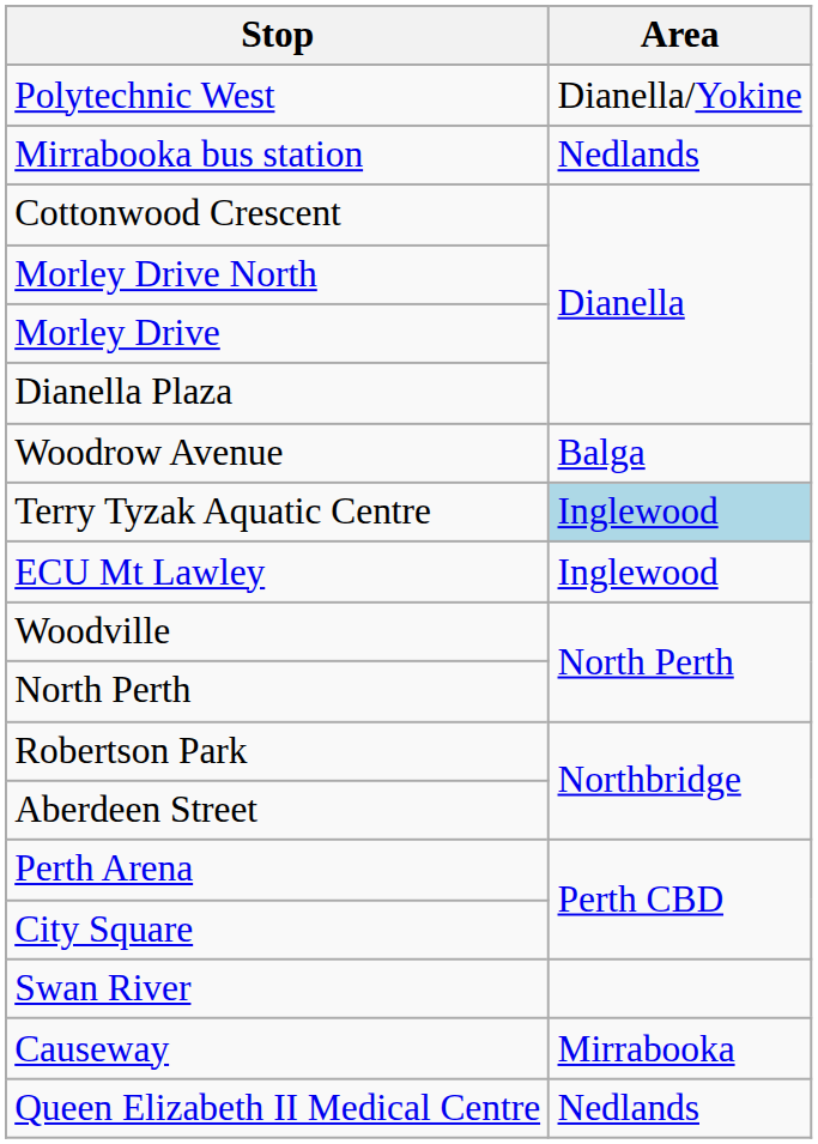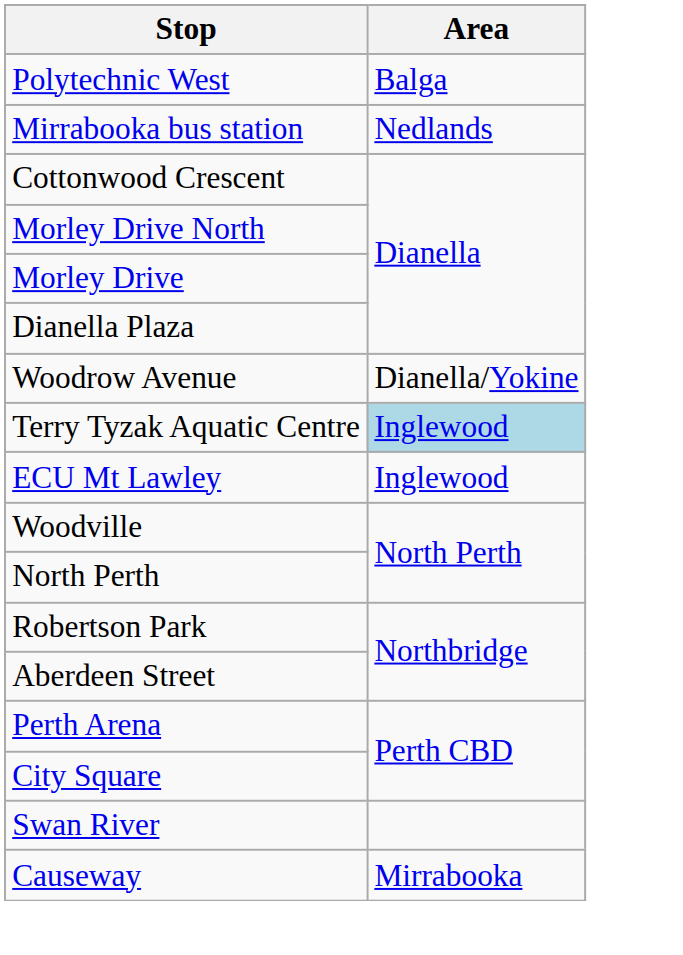Polytechnic West | Area: Dianella/Yokine -> Balga
Woodrow Avenue | Area: Balga -> Dianella/Yokine
- row: Queen Elizabeth II Medical Centre | Nedlands
